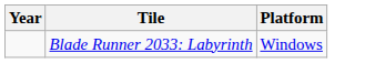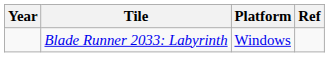+ column: Ref
